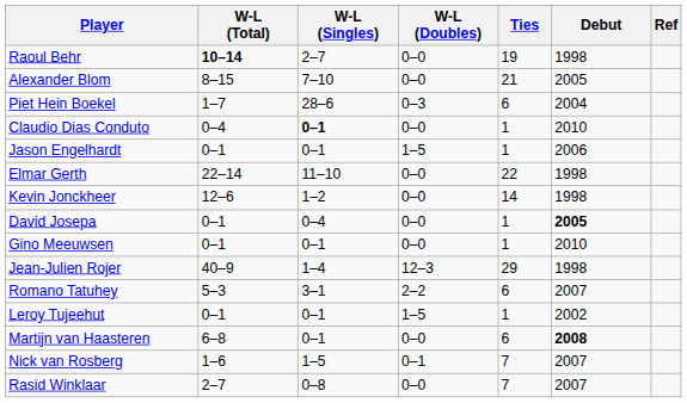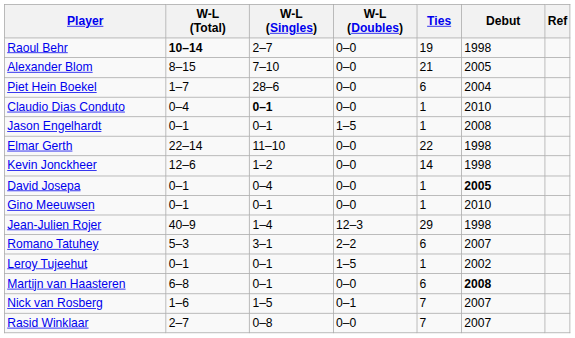Piet Hein Boekel | W-L (Doubles): 0–3 -> 0–0
Jason Engelhardt | Debut: 2006 -> 2008
